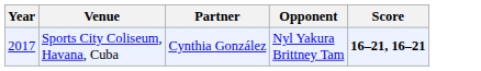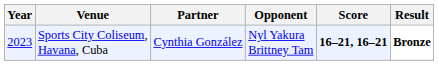+ column: Result | Bronze
Sports City Coliseum, Havana, Cuba | Year: 2017 -> 2023
